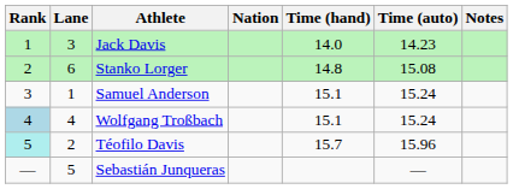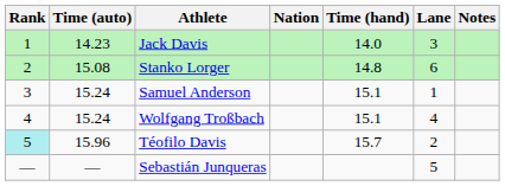columns swapped: Lane <-> Time (auto)
Wolfgang Troßbach | Rank: lightblue background -> no background
